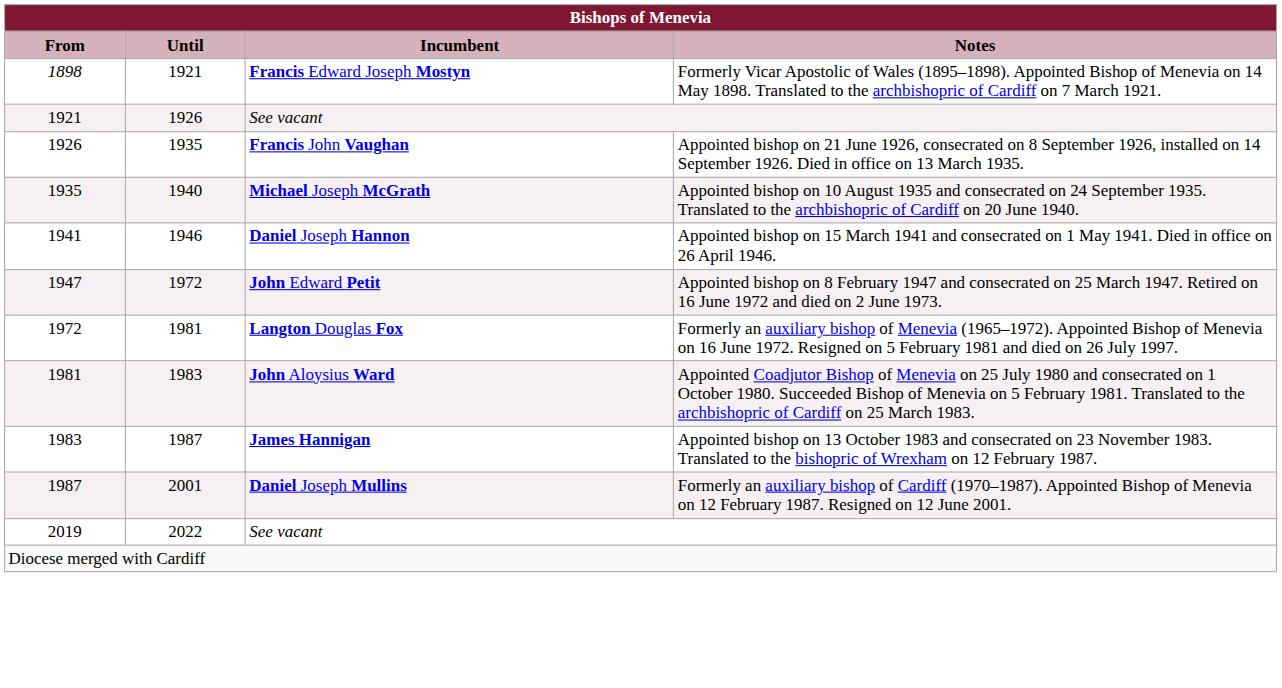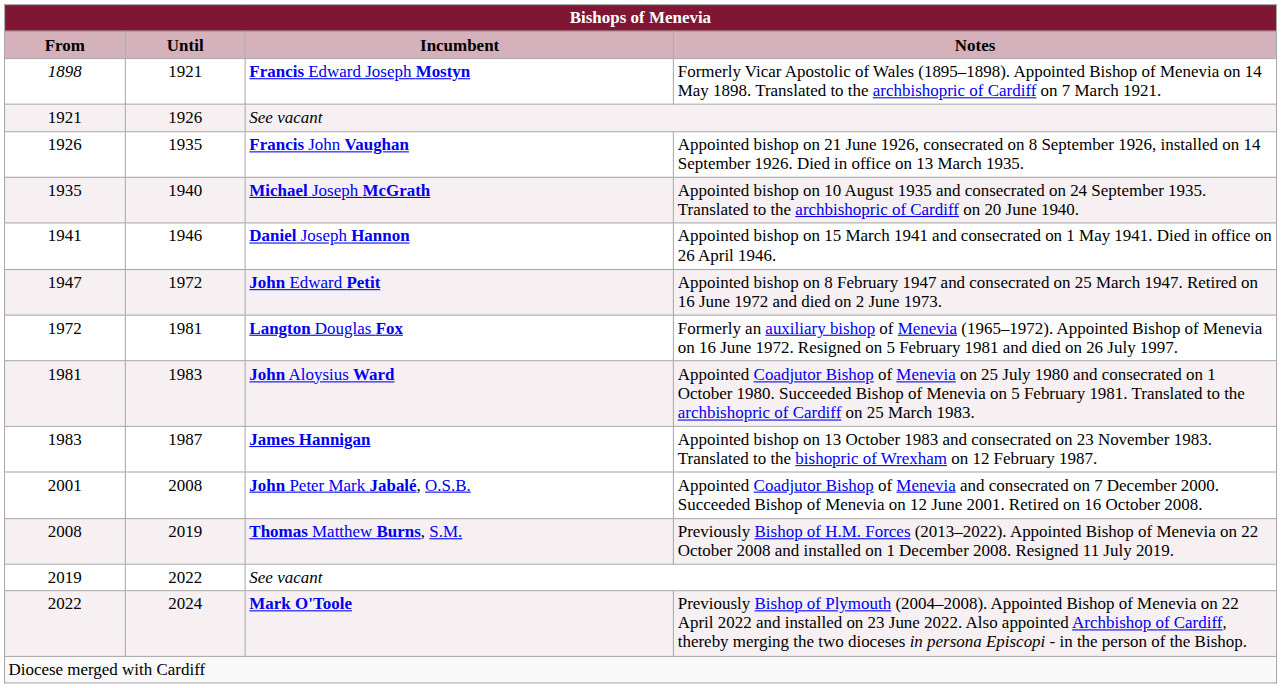- row: 1987 | 2001 | Daniel Joseph Mullins | Formerly an auxiliary bishop of Cardiff (1970–1987). Appointed Bishop of Menevia on 12 February 1987. Resigned on 12 June 2001.
+ row: 2001 | 2008 | John Peter Mark Jabalé, O.S.B. | Appointed Coadjutor Bishop of Menevia and consecrated on 7 December 2000. Succeeded Bishop of Menevia on 12 June 2001. Retired on 16 October 2008.
+ row: 2008 | 2019 | Thomas Matthew Burns, S.M. | Previously Bishop of H.M. Forces (2013–2022). Appointed Bishop of Menevia on 22 October 2008 and installed on 1 December 2008. Resigned 11 July 2019.
+ row: 2022 | 2024 | Mark O'Toole | Previously Bishop of Plymouth (2004–2008). Appointed Bishop of Menevia on 22 April 2022 and installed on 23 June 2022. Also appointed Archbishop of Cardiff, thereby merging the two dioceses in persona Episcopi - in the person of the Bishop.
